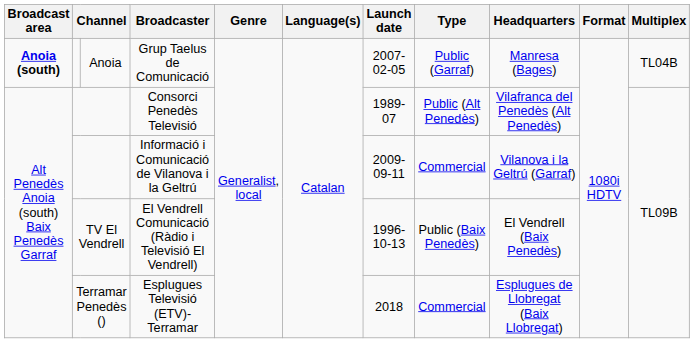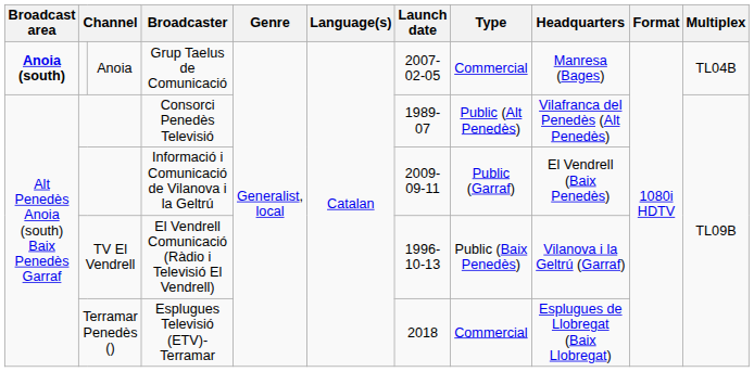Grup Taelus de Comunicació | Type: Public (Garraf) -> Commercial
Informació i Comunicació de Vilanova i la Geltrú | Type: Commercial -> Public (Garraf)
Informació i Comunicació de Vilanova i la Geltrú | Headquarters: Vilanova i la Geltrú (Garraf) -> El Vendrell (Baix Penedès)
El Vendrell Comunicació (Ràdio i Televisió El Vendrell) | Headquarters: El Vendrell (Baix Penedès) -> Vilanova i la Geltrú (Garraf)
